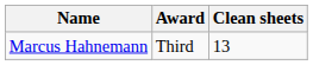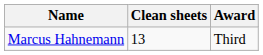columns swapped: Clean sheets <-> Award
